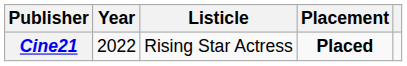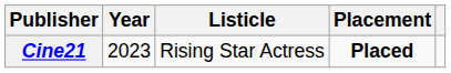Cine21 | Year: 2022 -> 2023
